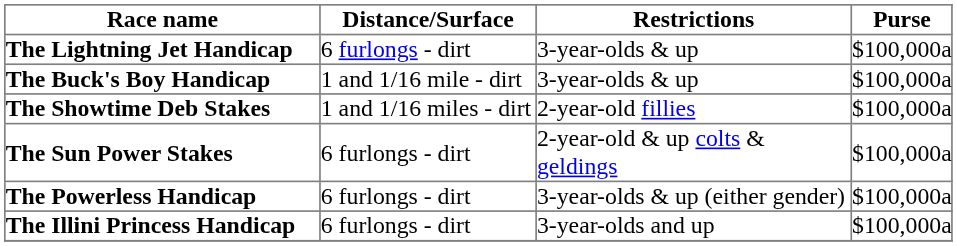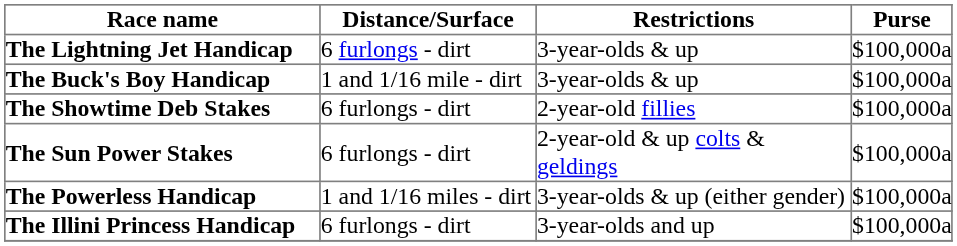The Showtime Deb Stakes | Distance/Surface: 1 and 1/16 miles - dirt -> 6 furlongs - dirt
The Powerless Handicap | Distance/Surface: 6 furlongs - dirt -> 1 and 1/16 miles - dirt
